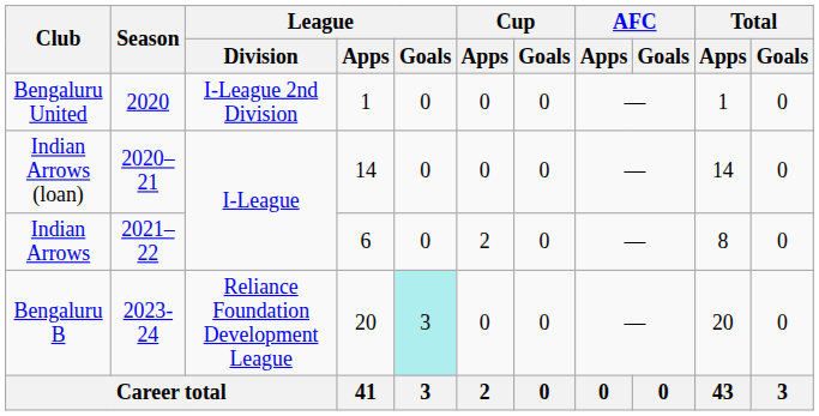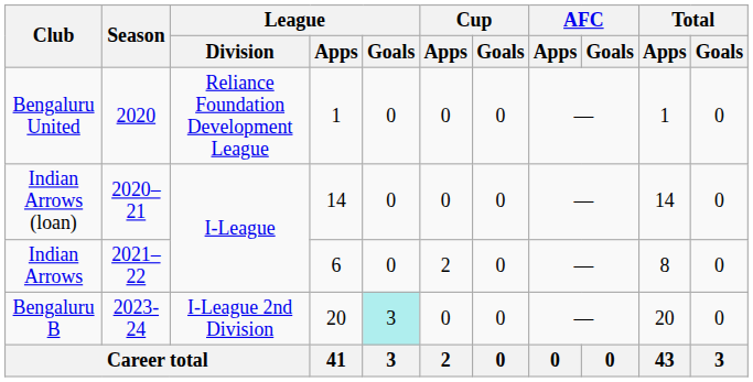Bengaluru United | League / Division: I-League 2nd Division -> Reliance Foundation Development League
Bengaluru B | League / Division: Reliance Foundation Development League -> I-League 2nd Division
